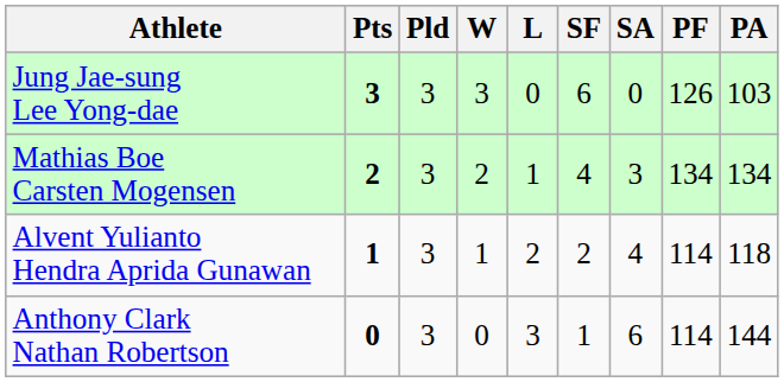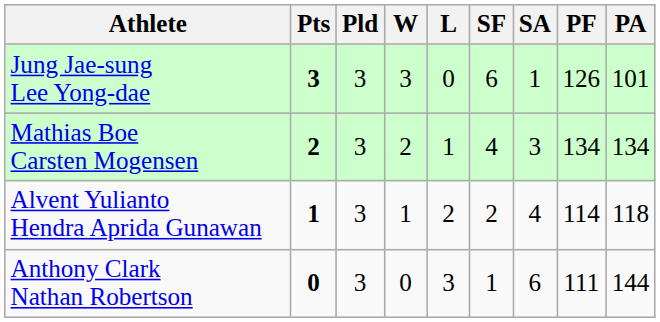Jung Jae-sung Lee Yong-dae | SA: 0 -> 1
Jung Jae-sung Lee Yong-dae | PA: 103 -> 101
Anthony Clark Nathan Robertson | PF: 114 -> 111
